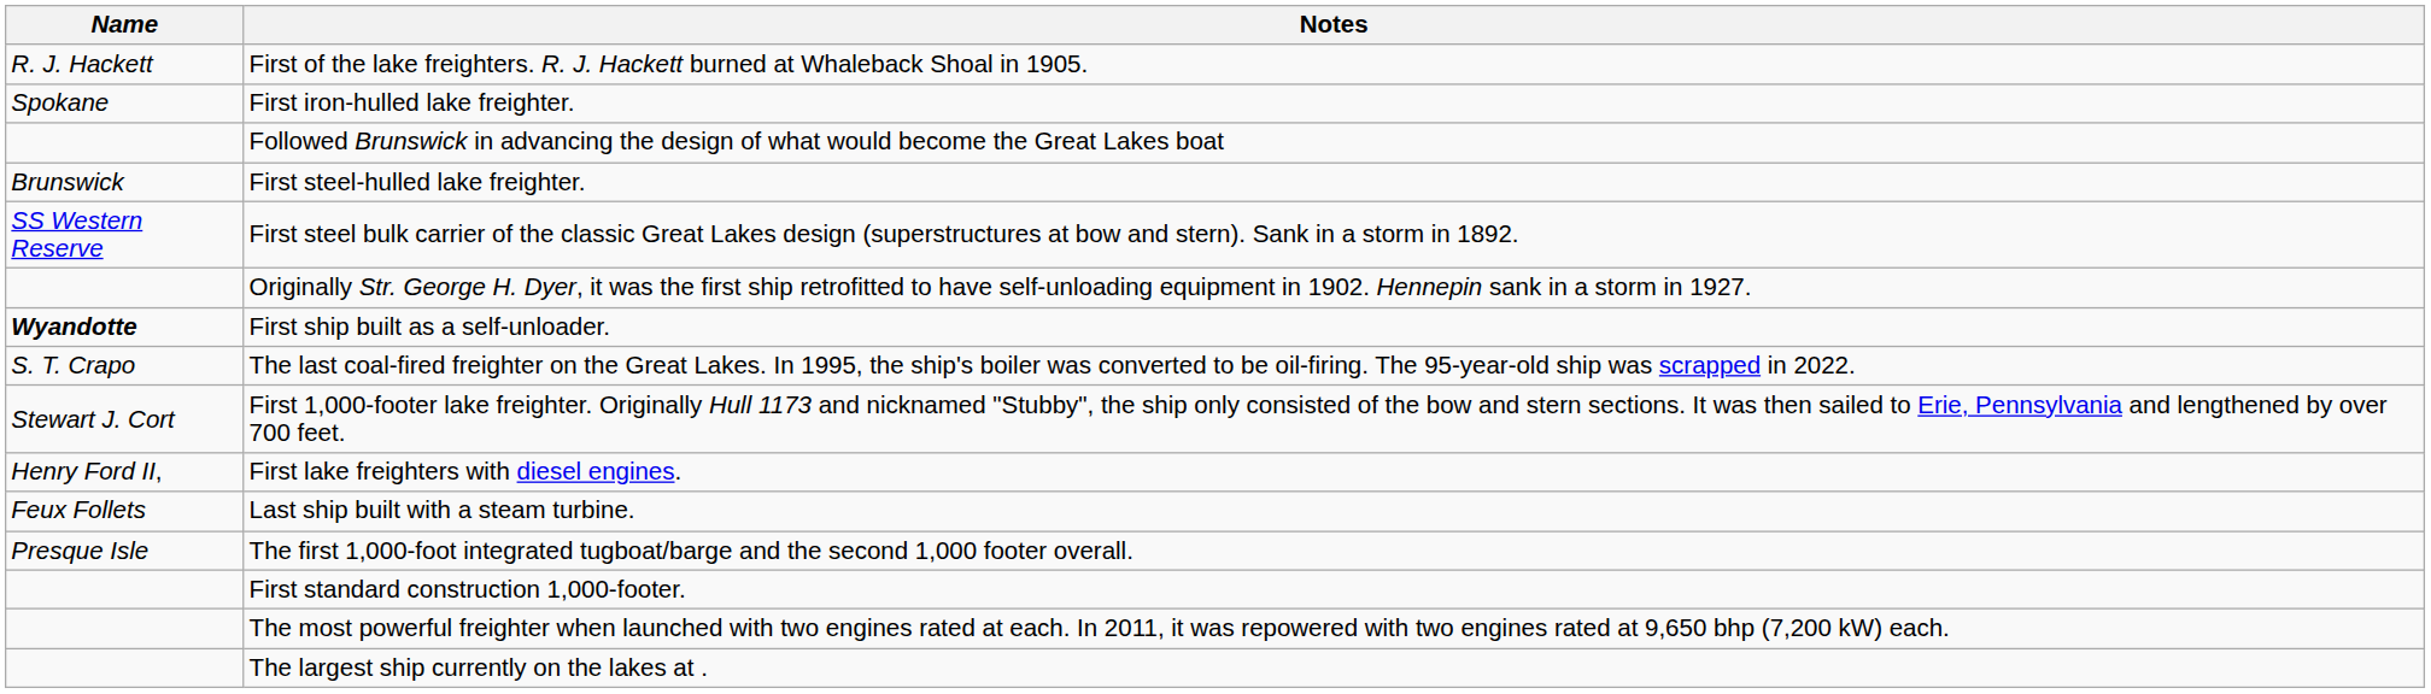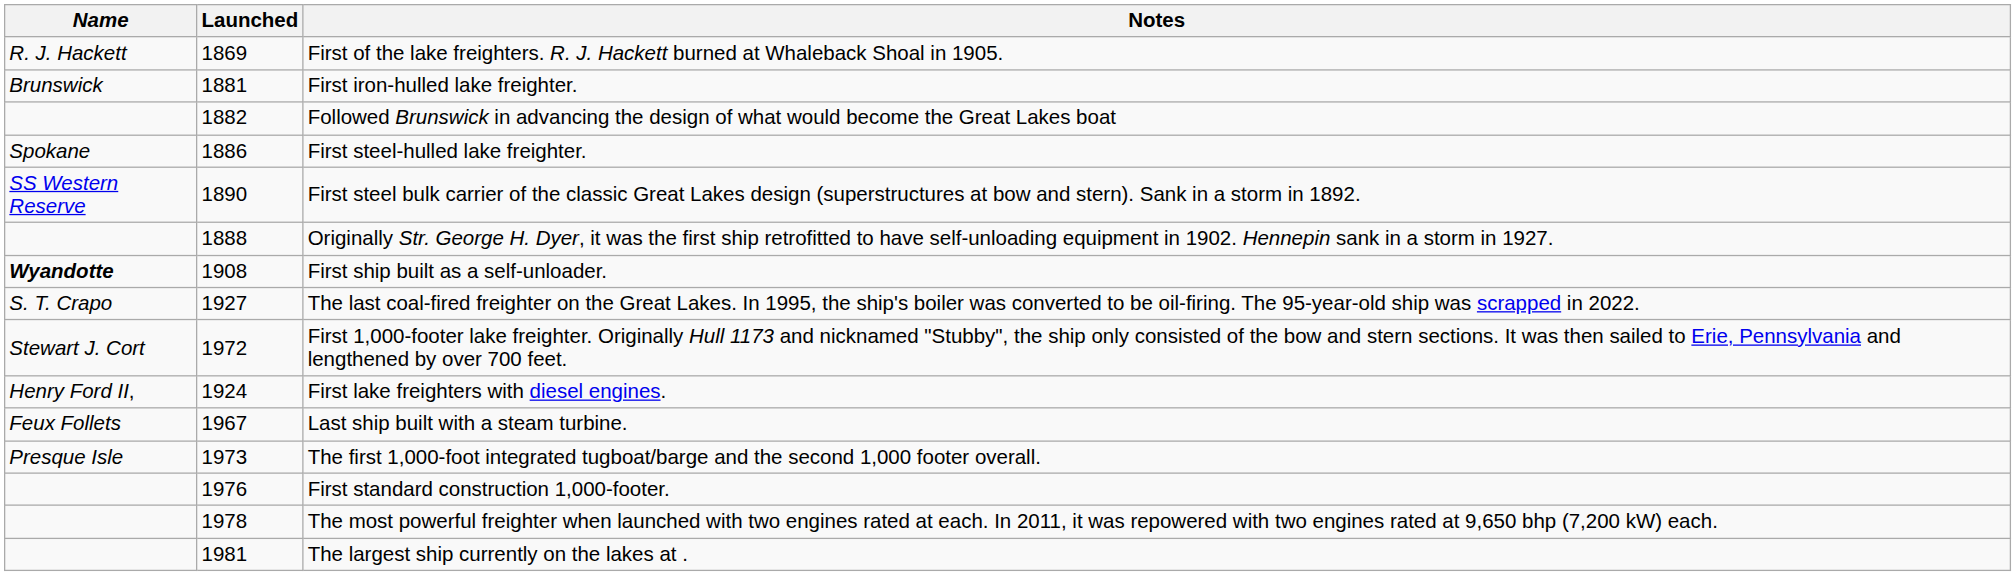+ column: Launched | 1869 | 1881 | 1882 | 1886 | 1890 | 1888 | 1908 | 1927 | 1972 | 1924 | 1967 | 1973 | 1976 | 1978 | 1981
First iron-hulled lake freighter. | Name: Spokane -> Brunswick
First steel-hulled lake freighter. | Name: Brunswick -> Spokane
